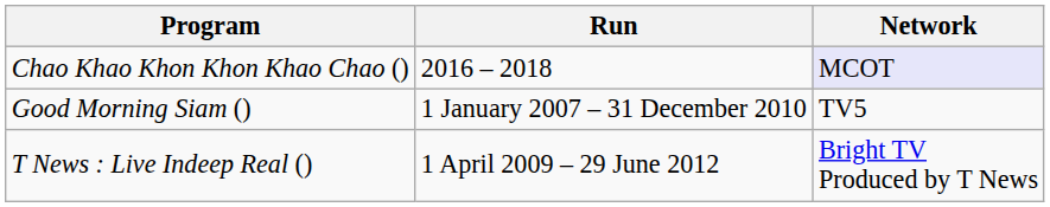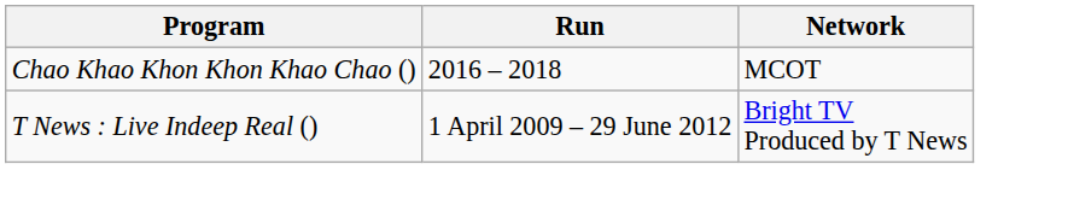Chao Khao Khon Khon Khao Chao () | Network: lavender background -> no background
- row: Good Morning Siam () | 1 January 2007 – 31 December 2010 | TV5
